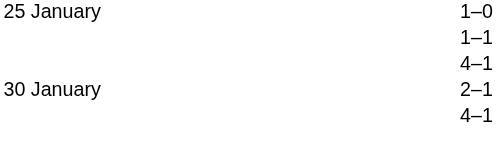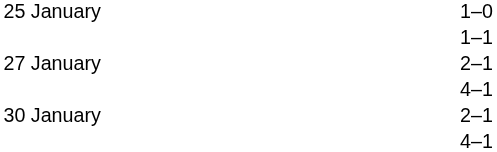+ row: 27 January | 2–1
